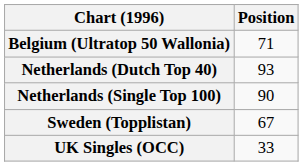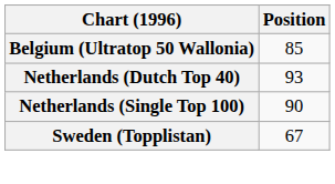Belgium (Ultratop 50 Wallonia) | Position: 71 -> 85
- row: UK Singles (OCC) | 33
